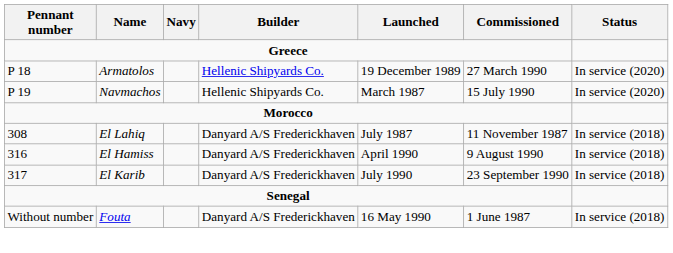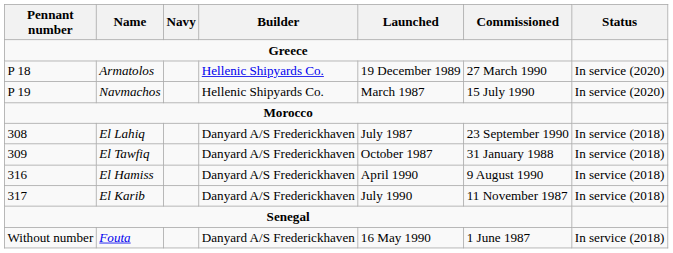El Lahiq | Commissioned: 11 November 1987 -> 23 September 1990
+ row: 309 | El Tawfiq | Danyard A/S Frederickhaven | October 1987 | 31 January 1988 | In service (2018)
El Karib | Commissioned: 23 September 1990 -> 11 November 1987
